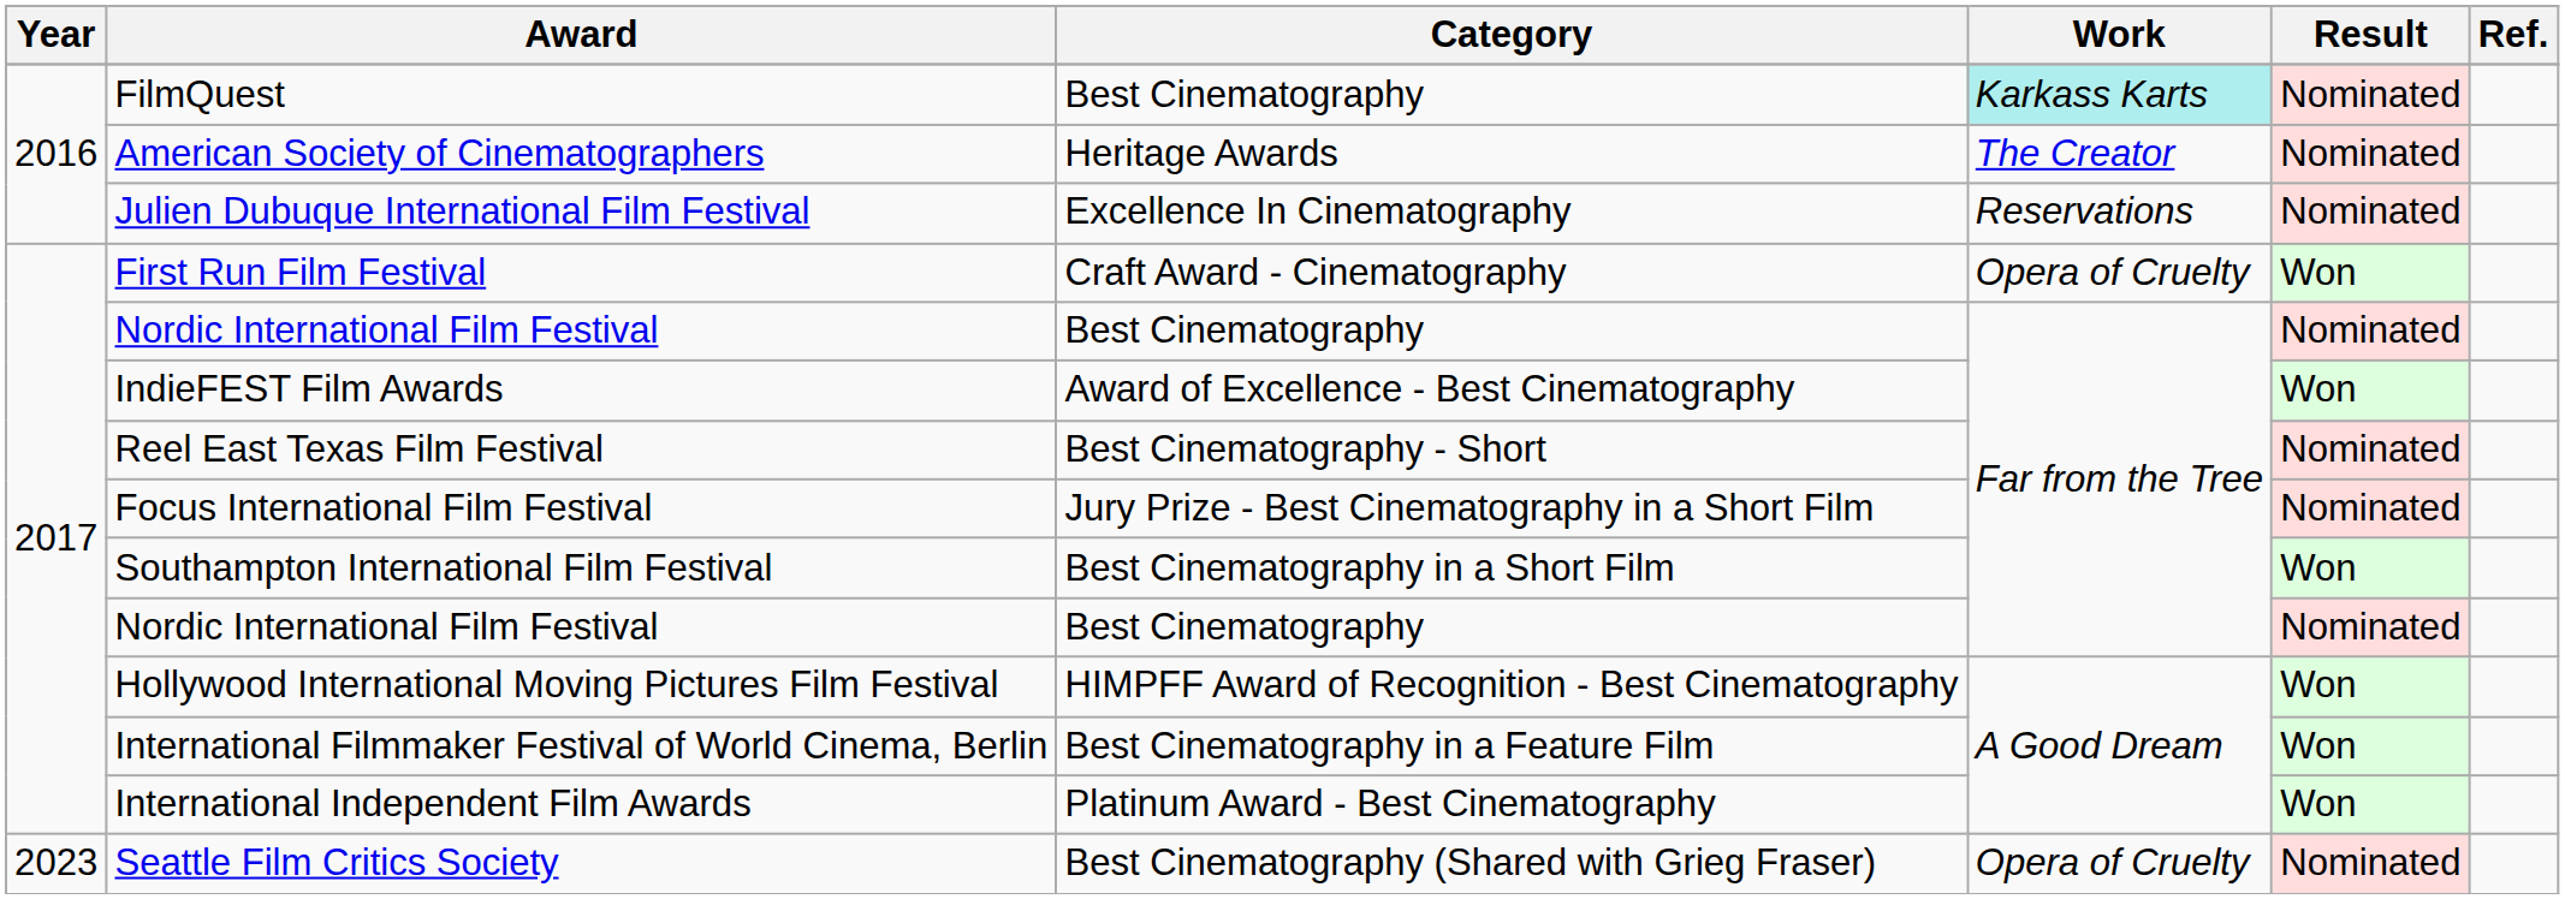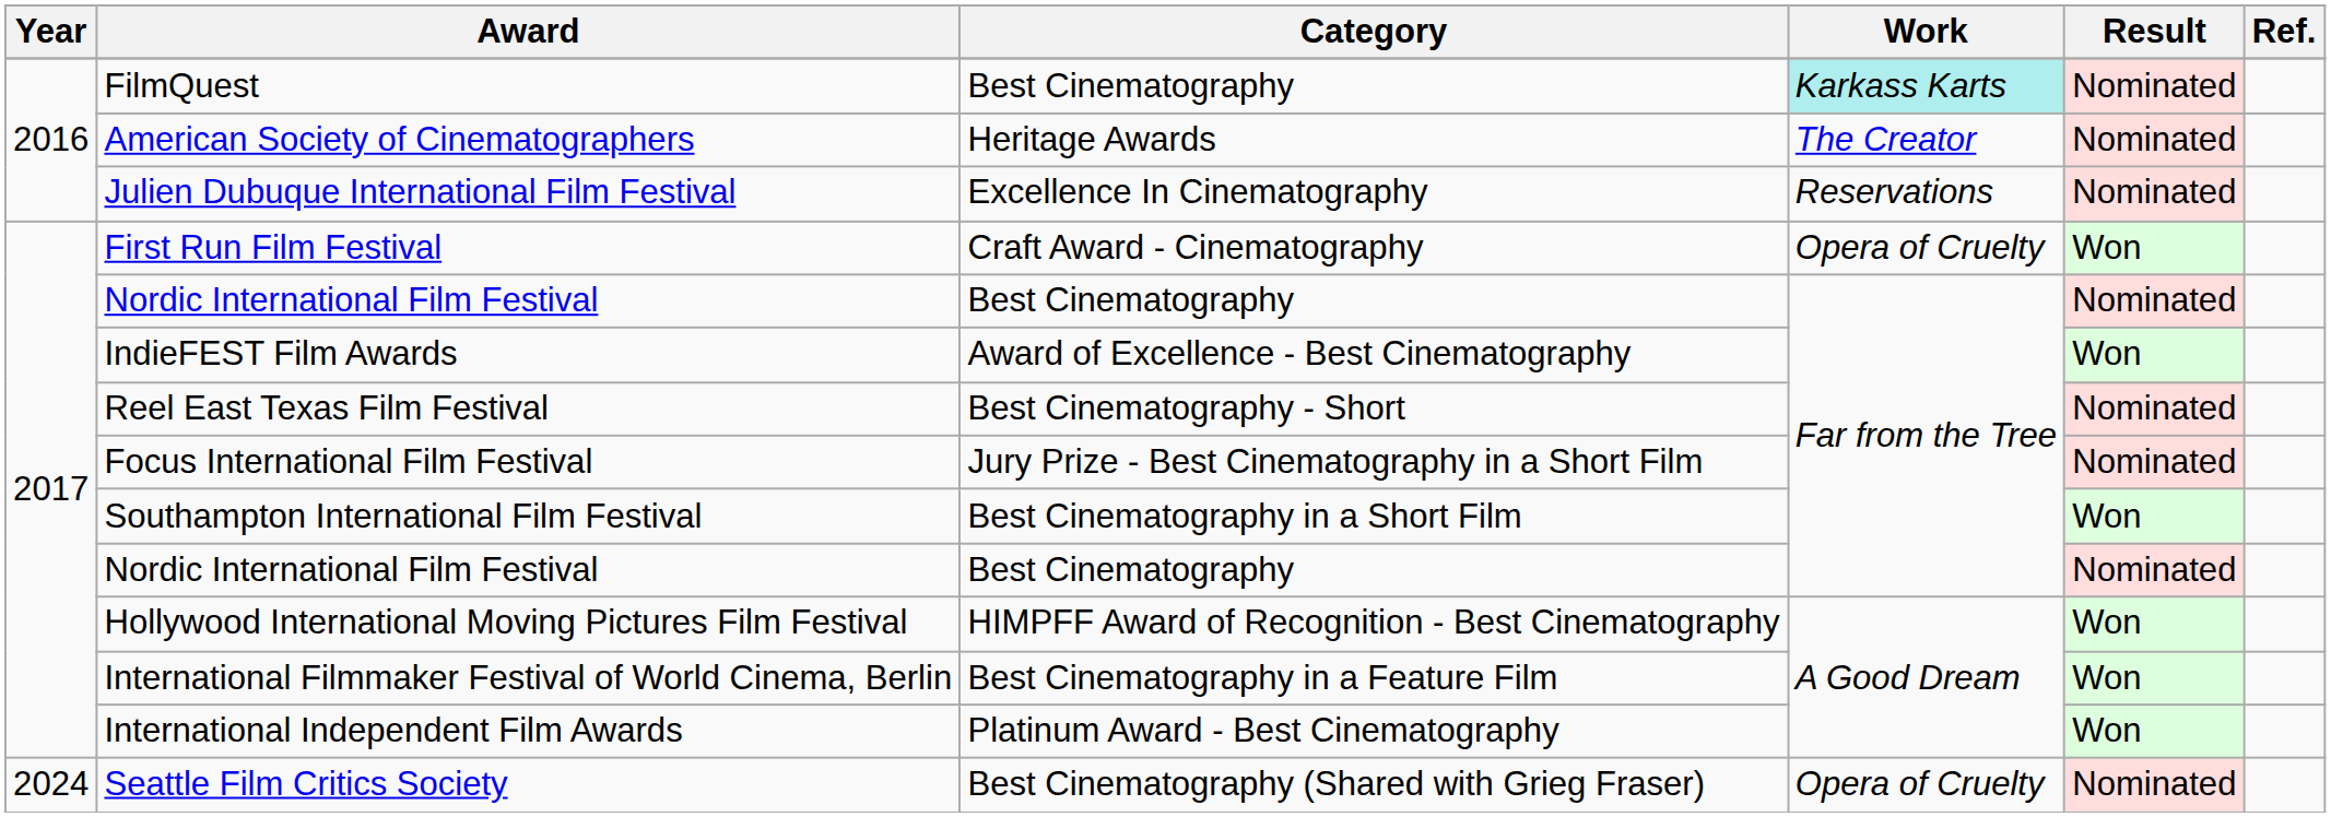Seattle Film Critics Society | Year: 2023 -> 2024
